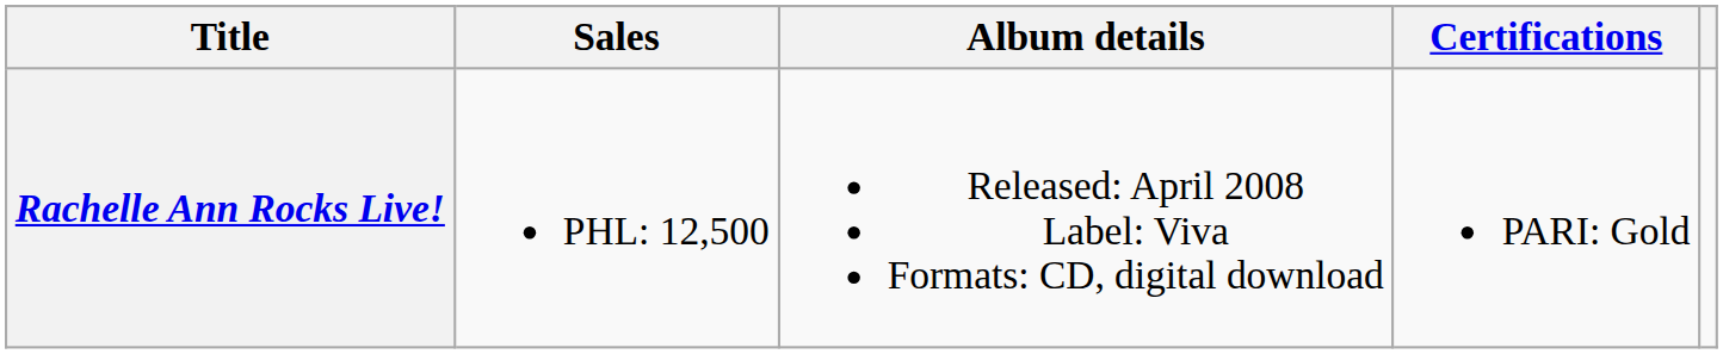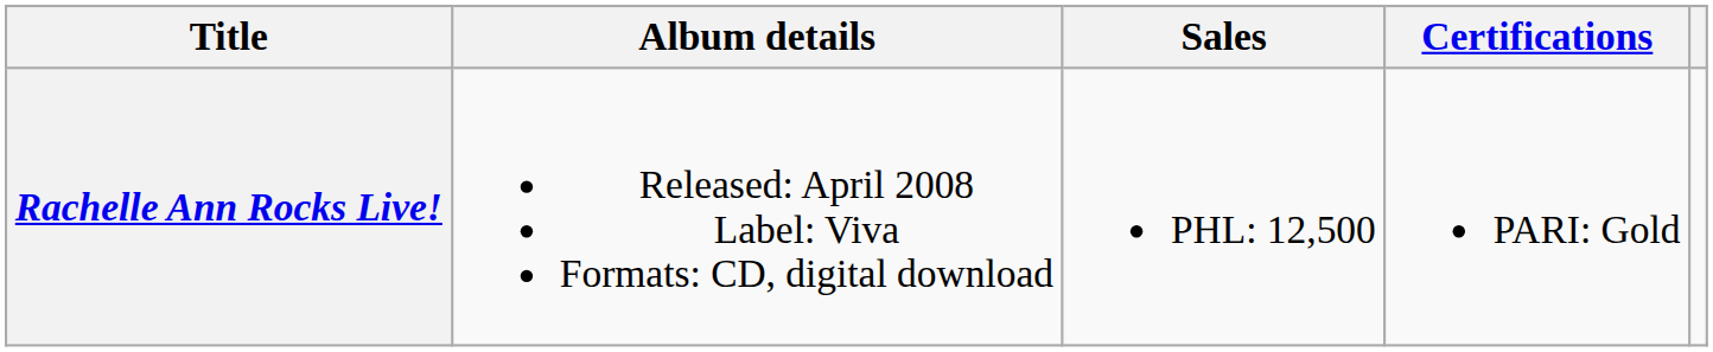columns swapped: Album details <-> Sales
